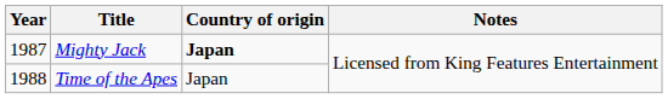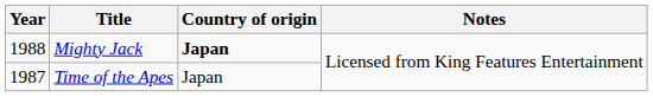Mighty Jack | Year: 1987 -> 1988
Time of the Apes | Year: 1988 -> 1987
